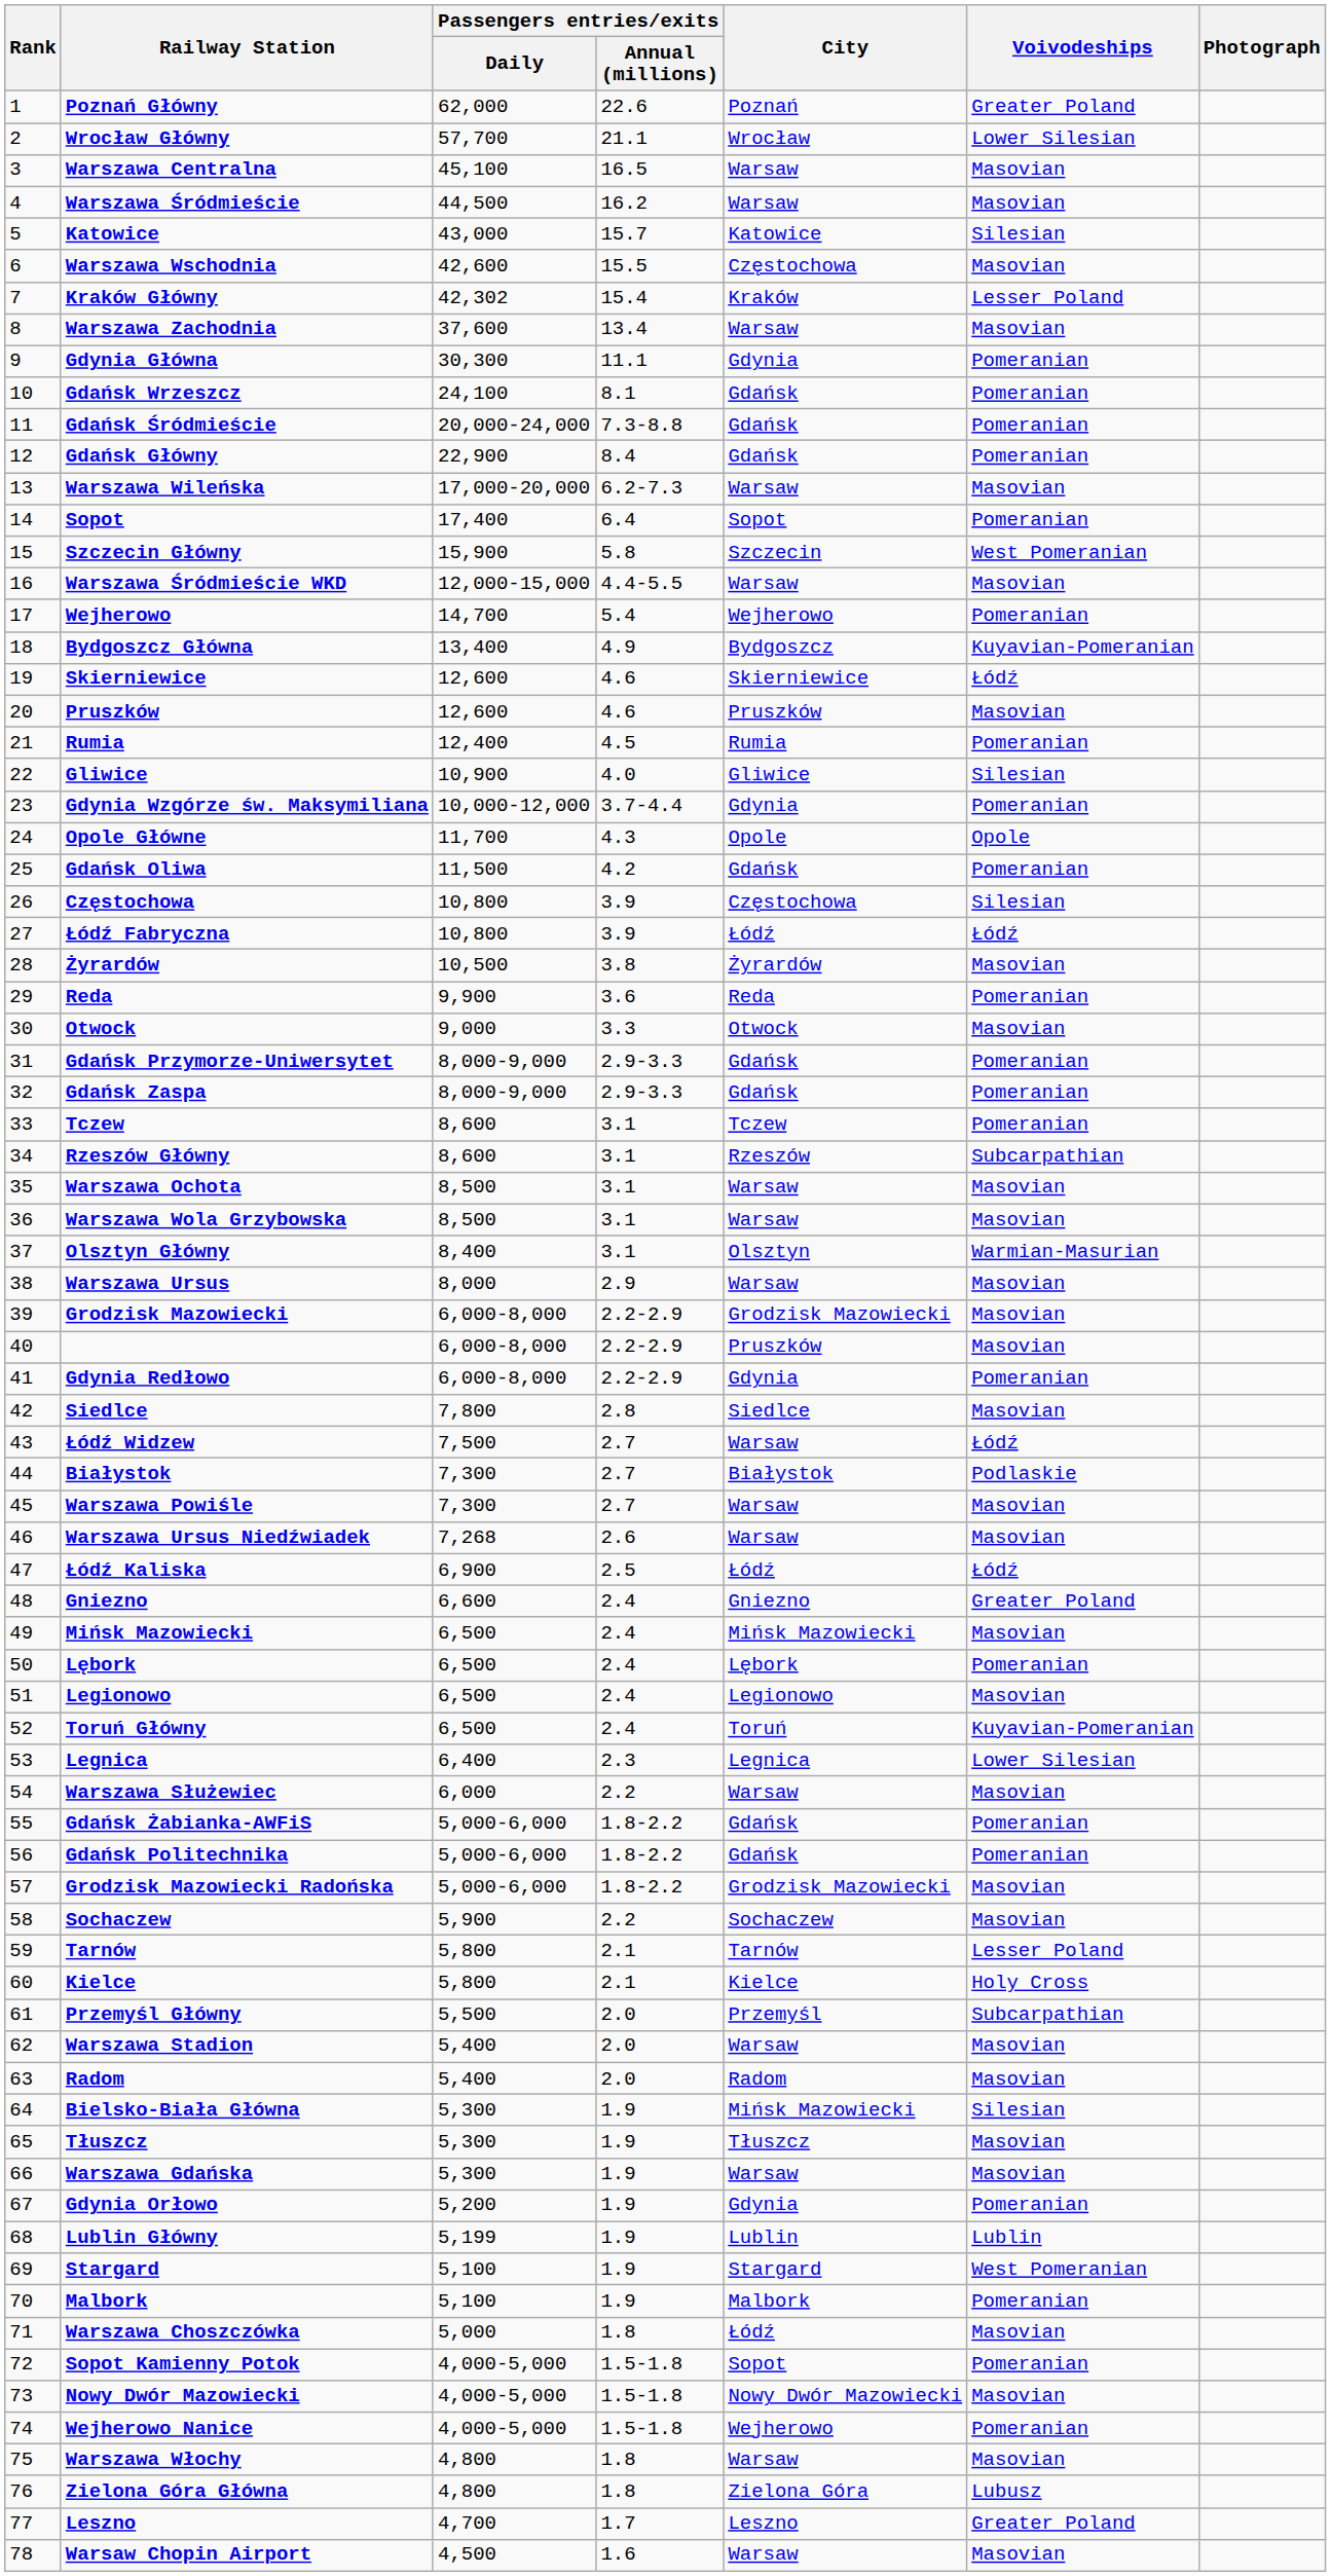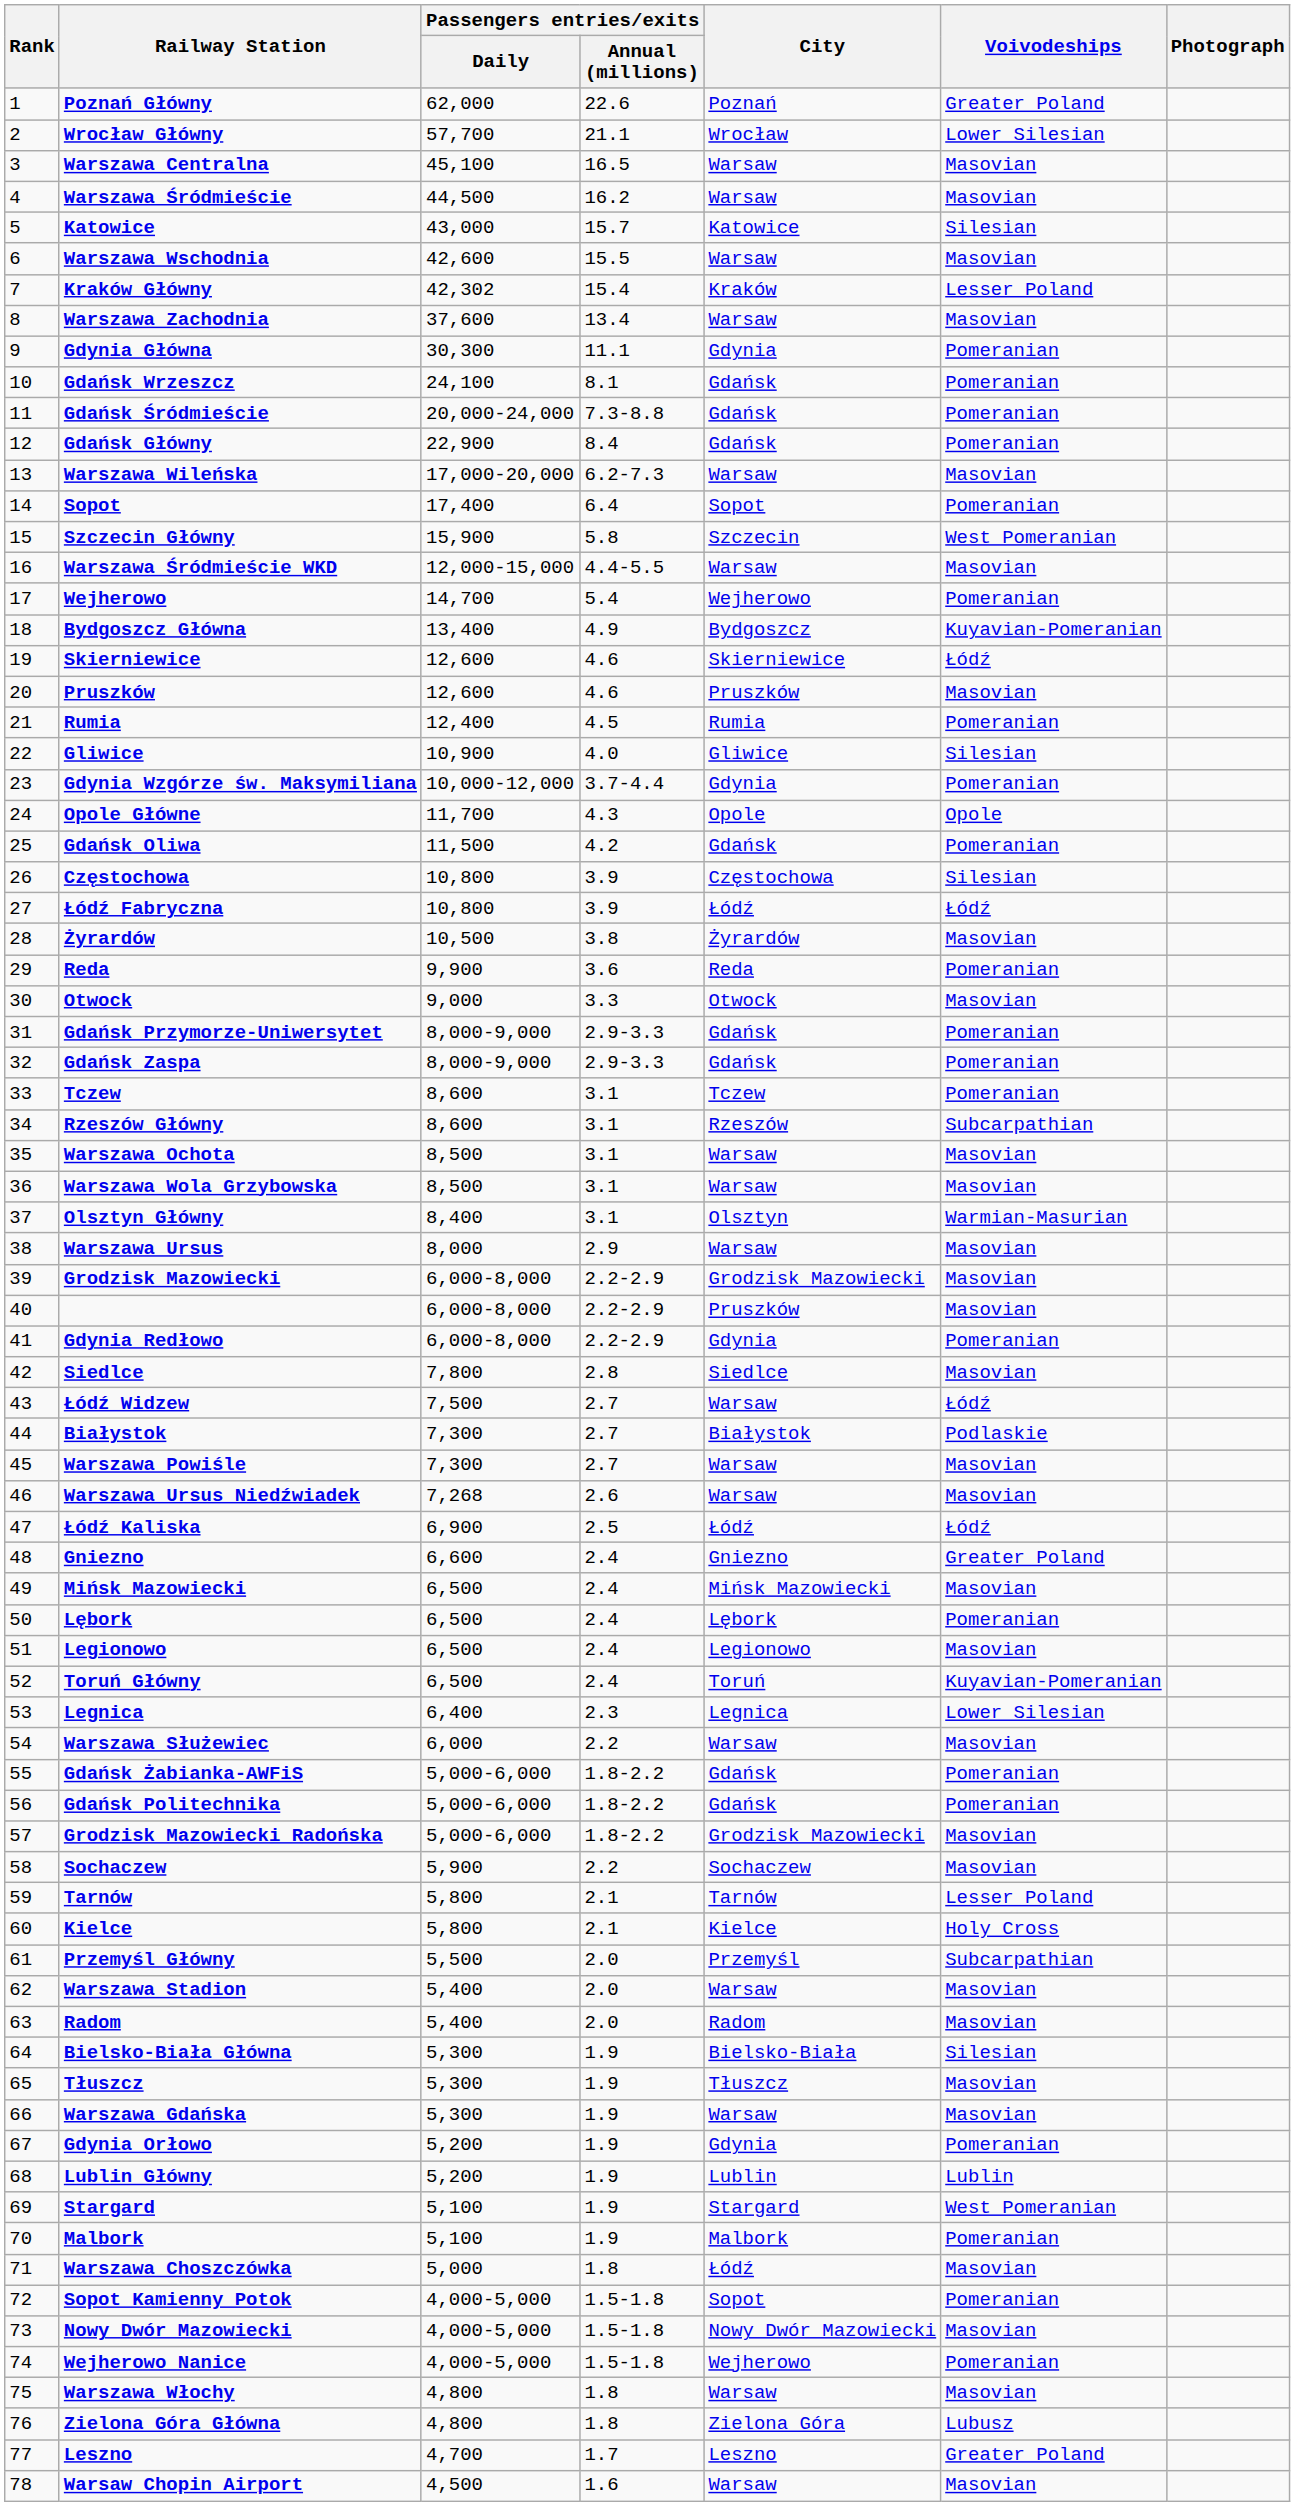Warszawa Wschodnia | City: Częstochowa -> Warsaw
Bielsko-Biała Główna | City: Mińsk Mazowiecki -> Bielsko-Biała
Lublin Główny | Passengers entries/exits / Daily: 5,199 -> 5,200
